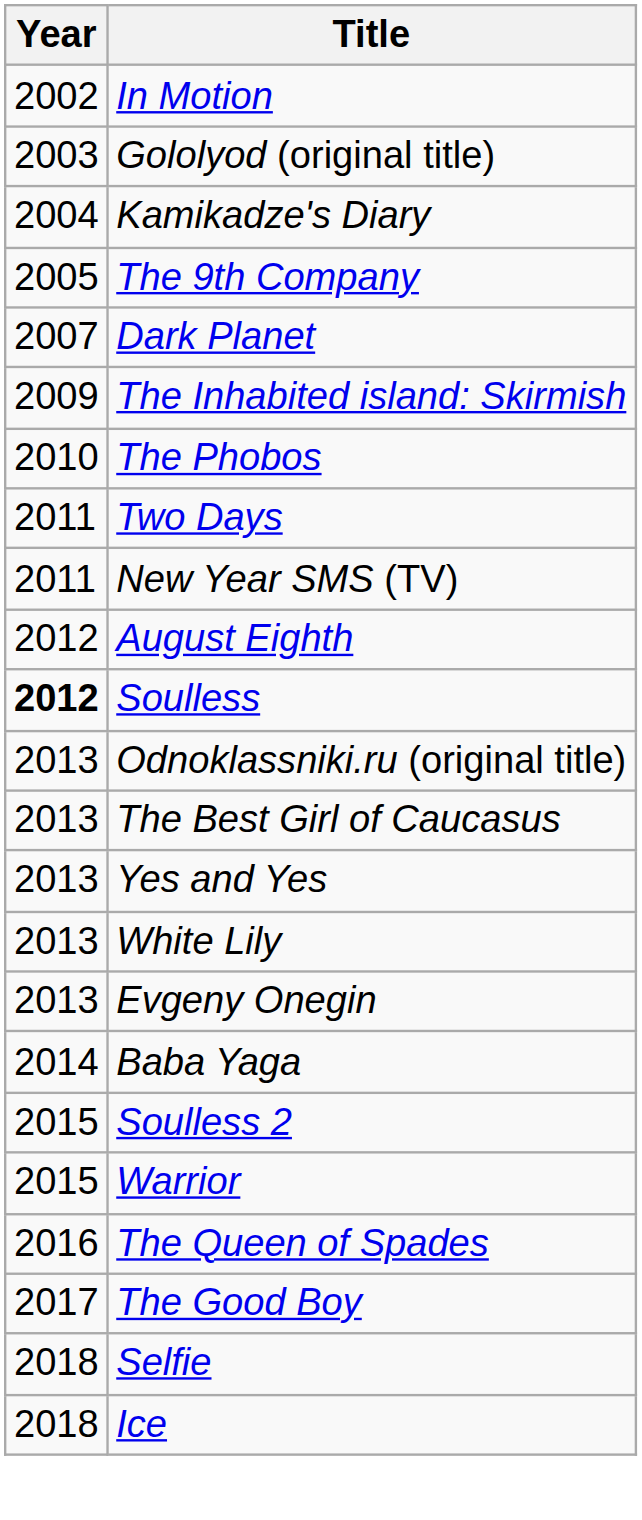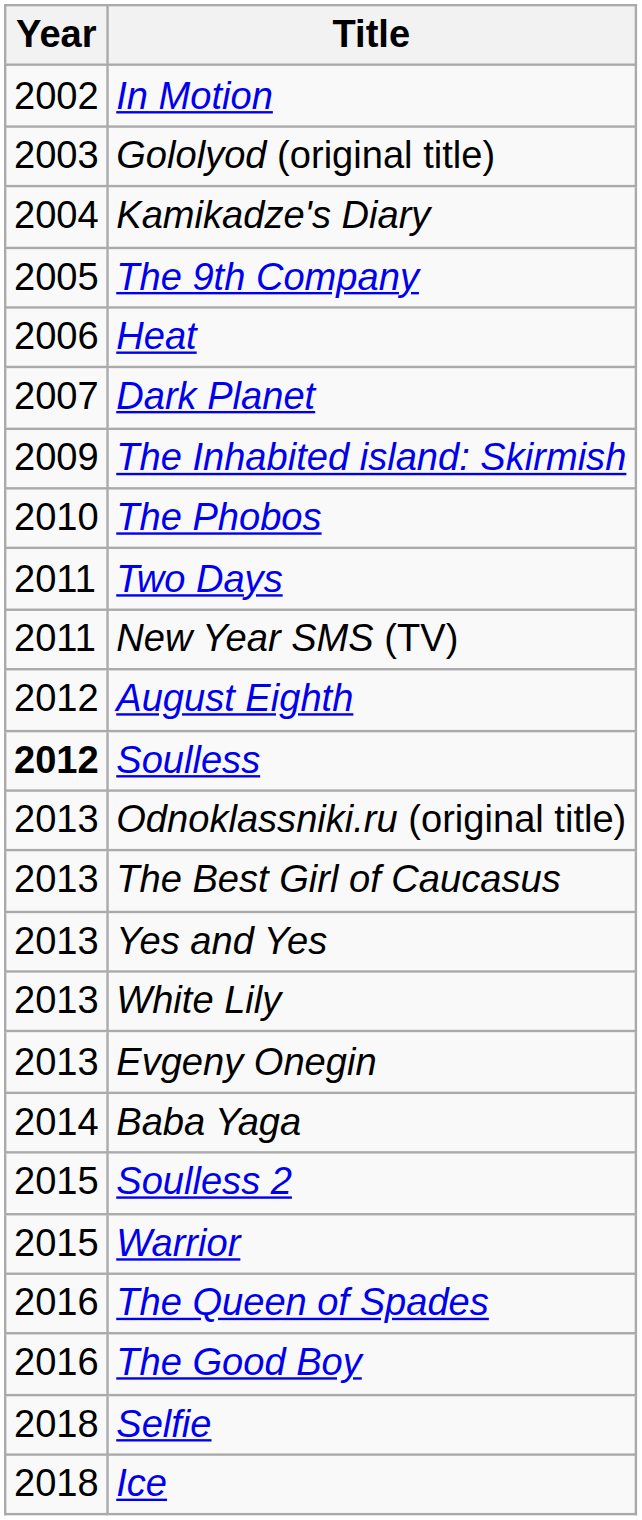+ row: 2006 | Heat
The Good Boy | Year: 2017 -> 2016
